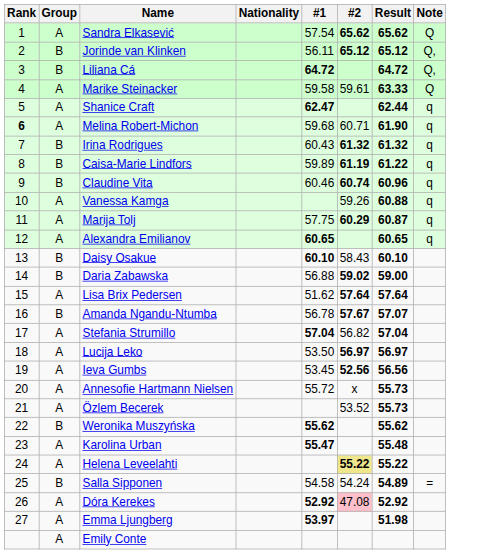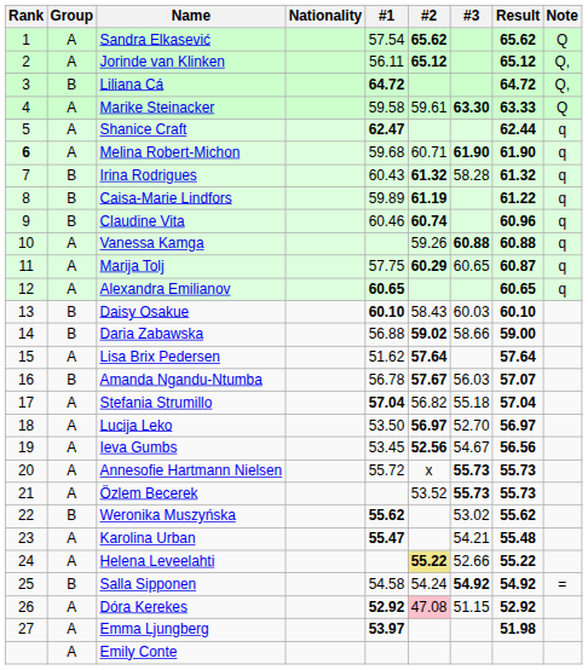+ column: #3 | 63.30 | 61.90 | 58.28 | 60.88 | 60.65 | 60.03 | 58.66 | 56.03 | 55.18 | 52.70 | 54.67 | 55.73 | 55.73 | 53.02 | 54.21 | 52.66 | 54.92 | 51.15
Jorinde van Klinken | Group: B -> A
Salla Sipponen | Result: 54.89 -> 54.92
